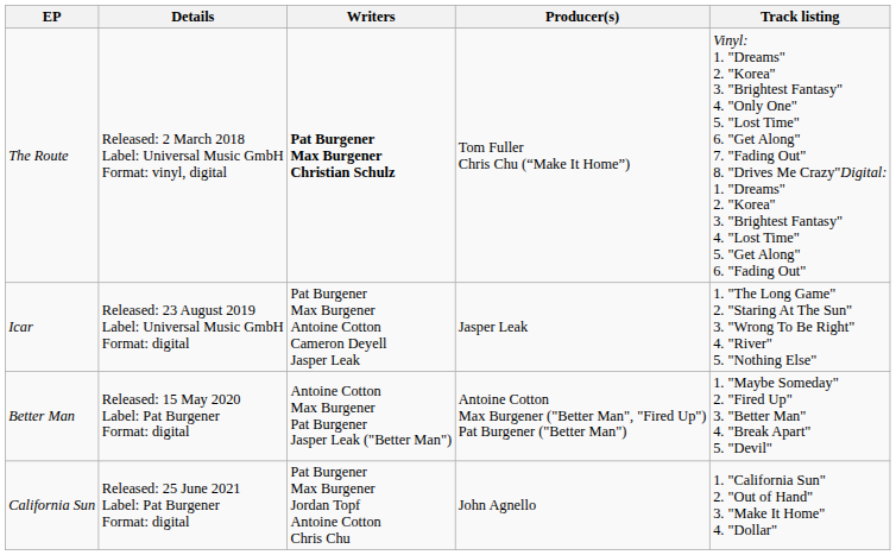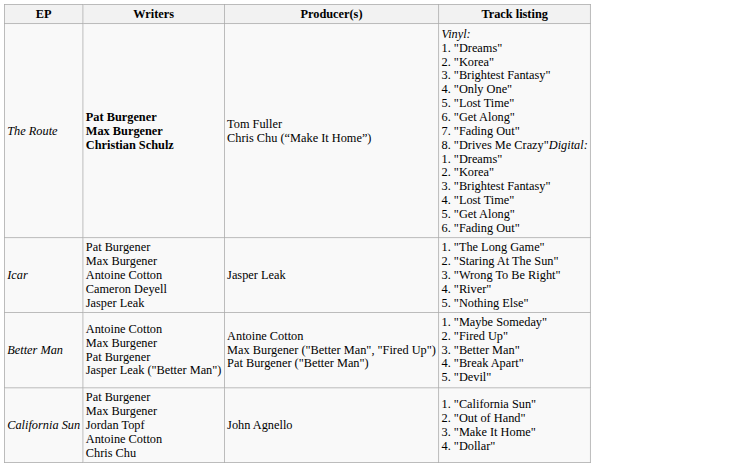- column: Details | Released: 2 March 2018 Label: Universal Music GmbH Format: vinyl, digital | Released: 23 August 2019 Label: Universal Music GmbH Format: digital | Released: 15 May 2020 Label: Pat Burgener Format: digital | Released: 25 June 2021 Label: Pat Burgener Format: digital
